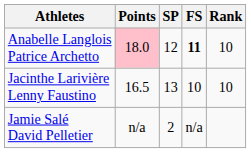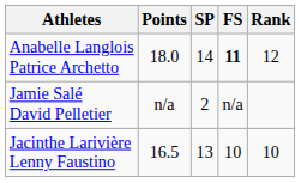Anabelle Langlois Patrice Archetto | Points: pink background -> no background
Anabelle Langlois Patrice Archetto | SP: 12 -> 14
Anabelle Langlois Patrice Archetto | Rank: 10 -> 12
rows swapped: Jacinthe Larivière Lenny Faustino <-> Jamie Salé David Pelletier
